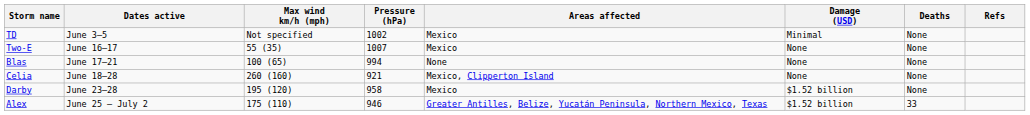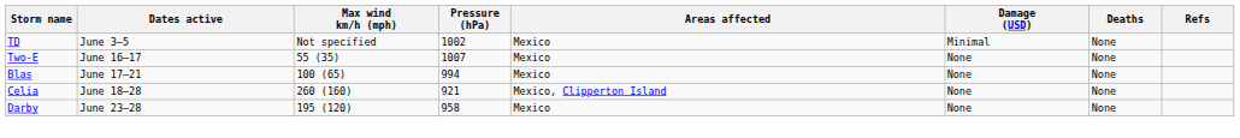Blas | Areas affected: None -> Mexico
Darby | Damage (USD): $1.52 billion -> None
- row: Alex | June 25 – July 2 | 175 (110) | 946 | Greater Antilles, Belize, Yucatán Peninsula, Northern Mexico, Texas | $1.52 billion | 33
